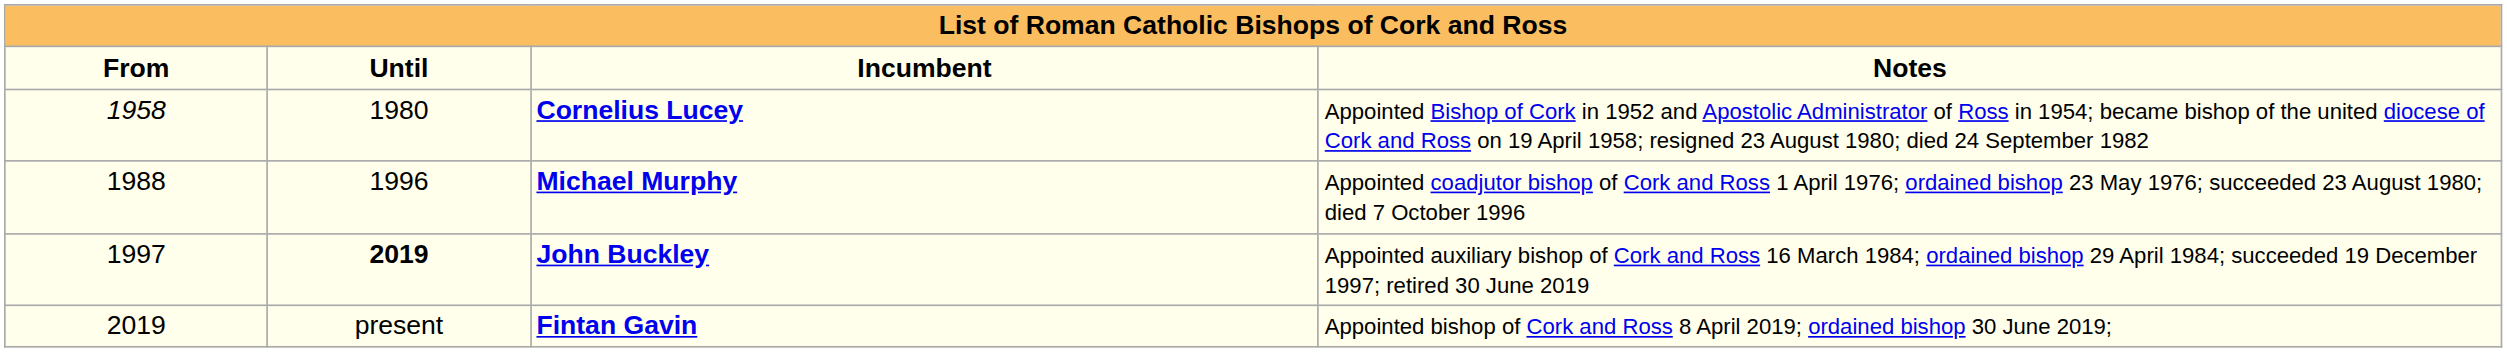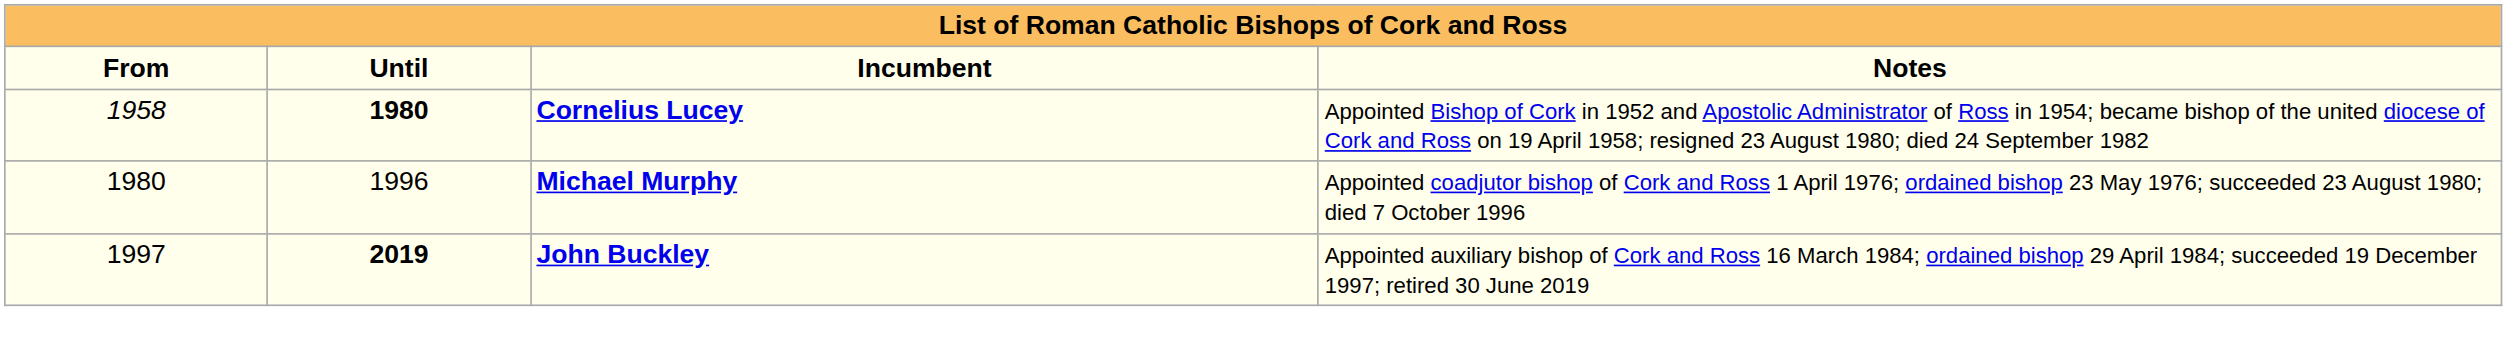Cornelius Lucey | Until: normal -> bold
Michael Murphy | From: 1988 -> 1980
- row: 2019 | present | Fintan Gavin | Appointed bishop of Cork and Ross 8 April 2019; ordained bishop 30 June 2019;
